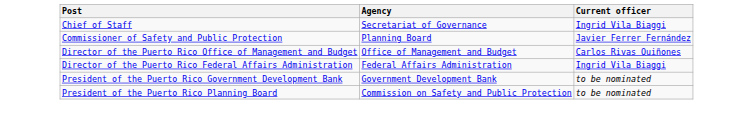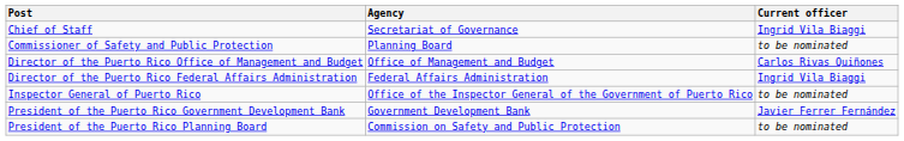Commissioner of Safety and Public Protection | Current officer: Javier Ferrer Fernández -> to be nominated
+ row: Inspector General of Puerto Rico | Office of the Inspector General of the Government of Puerto Rico | to be nominated
President of the Puerto Rico Government Development Bank | Current officer: to be nominated -> Javier Ferrer Fernández
